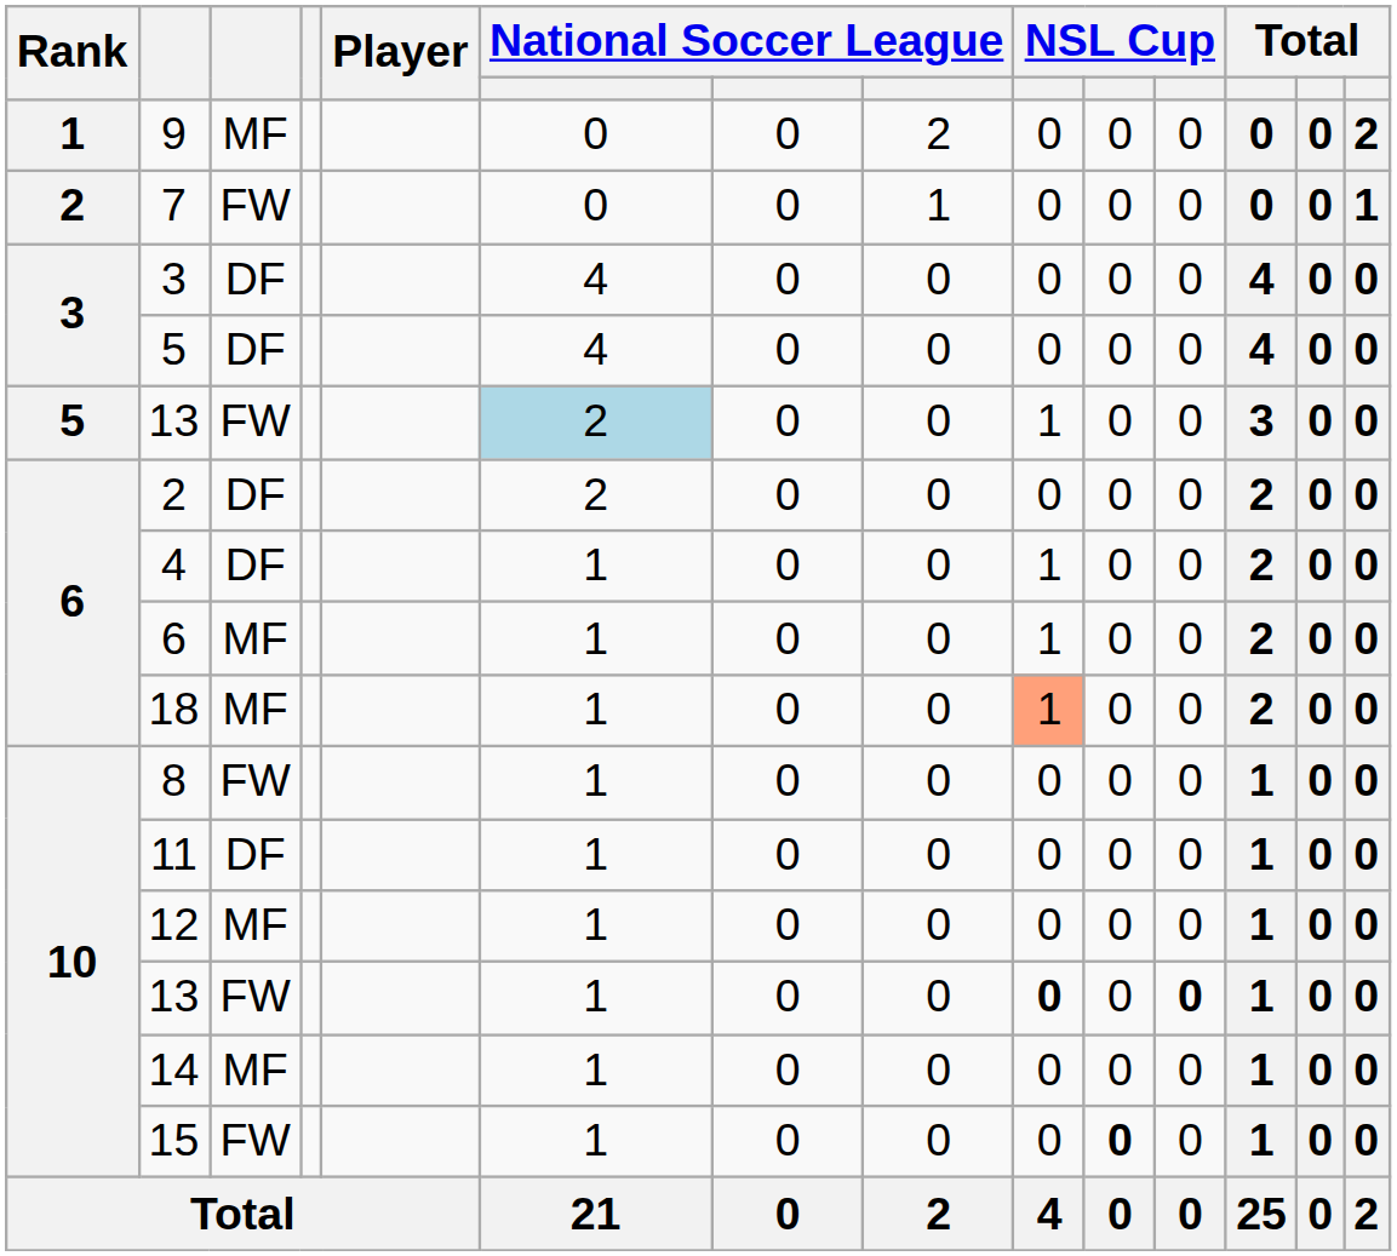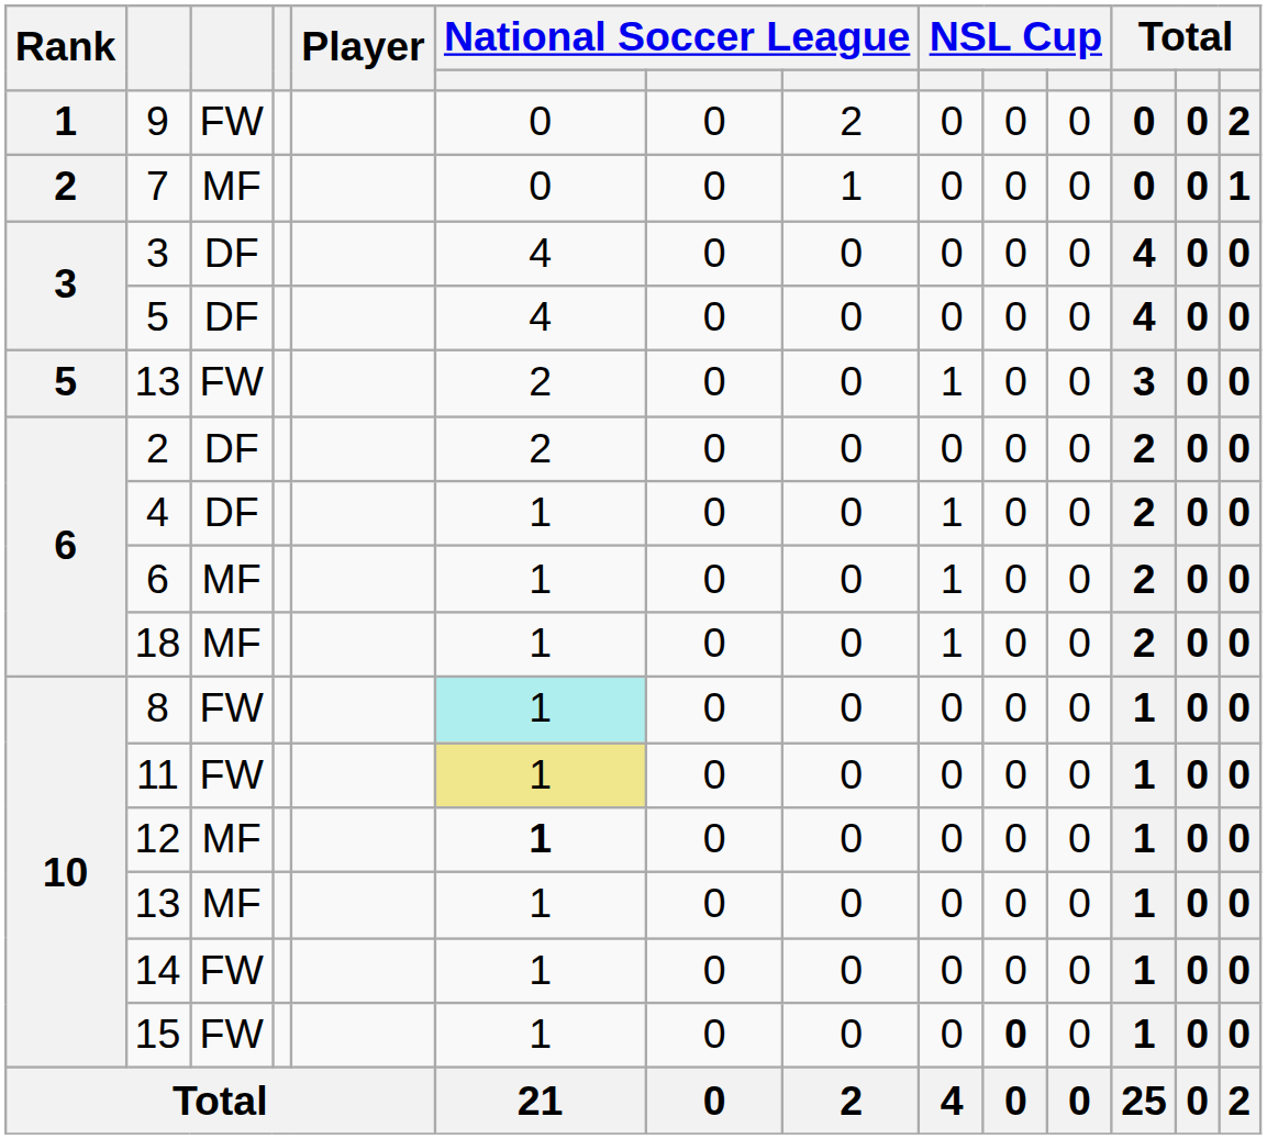9 | column 3: MF -> FW
7 | column 3: FW -> MF
5 / 13 | column 6: lightblue background -> no background
18 | column 9: lightsalmon background -> no background
8 | column 6: no background -> paleturquoise background
11 | column 3: DF -> FW
11 | column 6: no background -> khaki background
12 | column 6: normal -> bold
10 / 13 | column 3: FW -> MF
10 / 13 | column 9: bold -> normal
10 / 13 | column 11: bold -> normal
14 | column 3: MF -> FW
